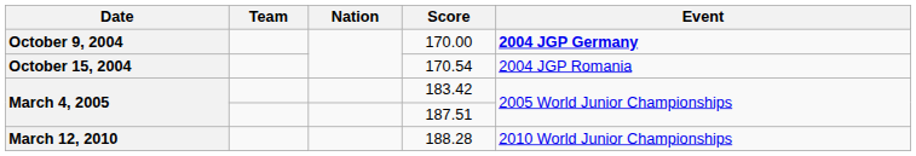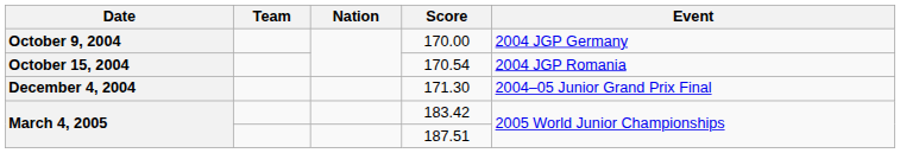170.00 | Event: bold -> normal
+ row: December 4, 2004 | 171.30 | 2004–05 Junior Grand Prix Final
- row: March 12, 2010 | 188.28 | 2010 World Junior Championships
